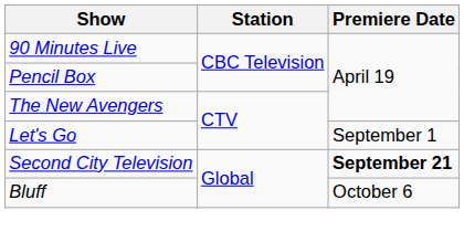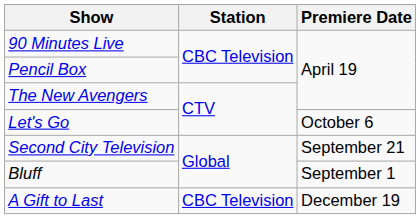Let's Go | Premiere Date: September 1 -> October 6
Second City Television | Premiere Date: bold -> normal
Bluff | Premiere Date: October 6 -> September 1
+ row: A Gift to Last | CBC Television | December 19
